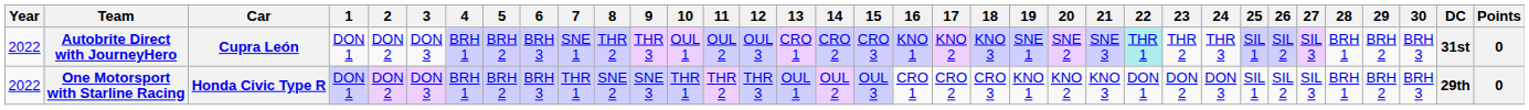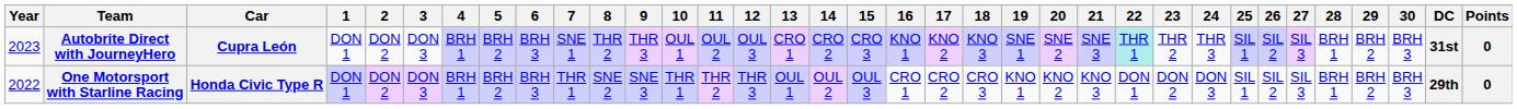Autobrite Direct with JourneyHero | Year: 2022 -> 2023
